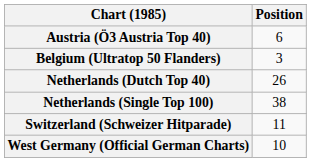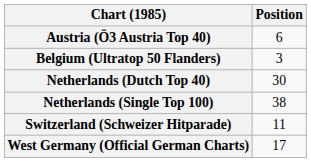Netherlands (Dutch Top 40) | Position: 26 -> 30
West Germany (Official German Charts) | Position: 10 -> 17
